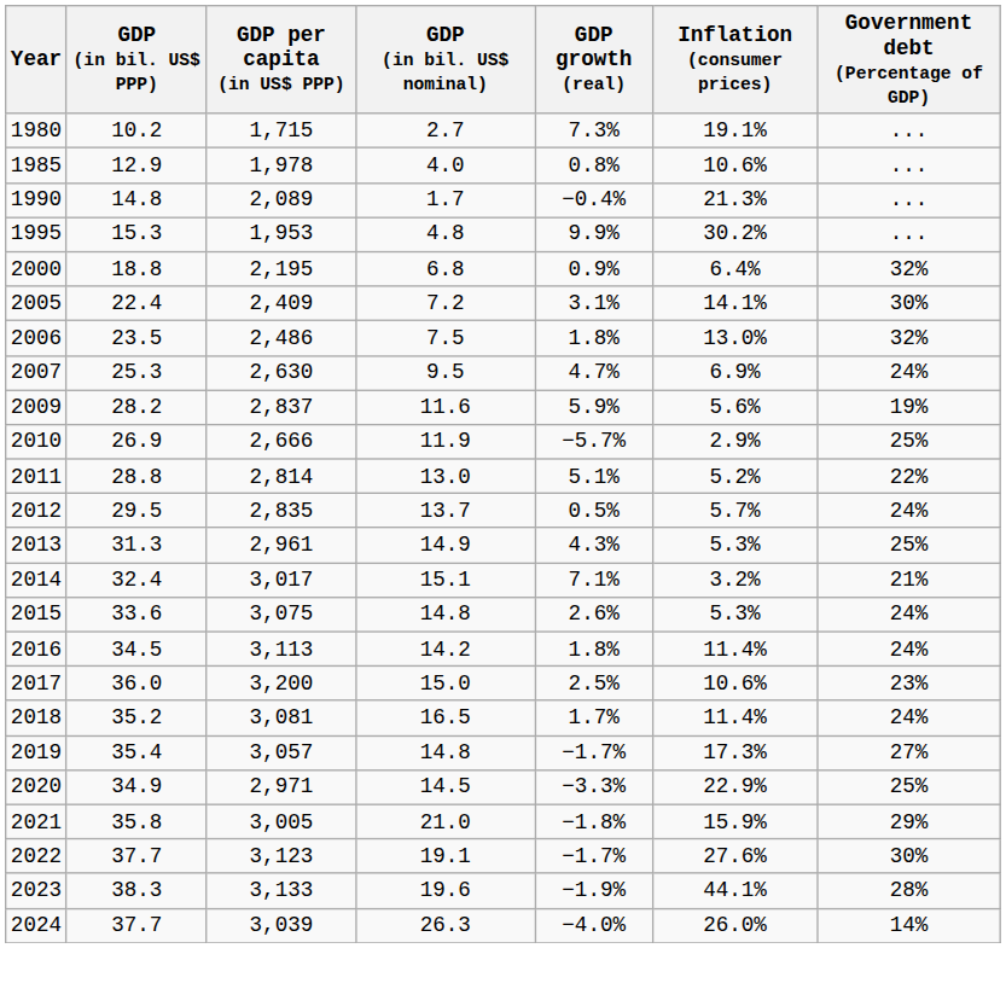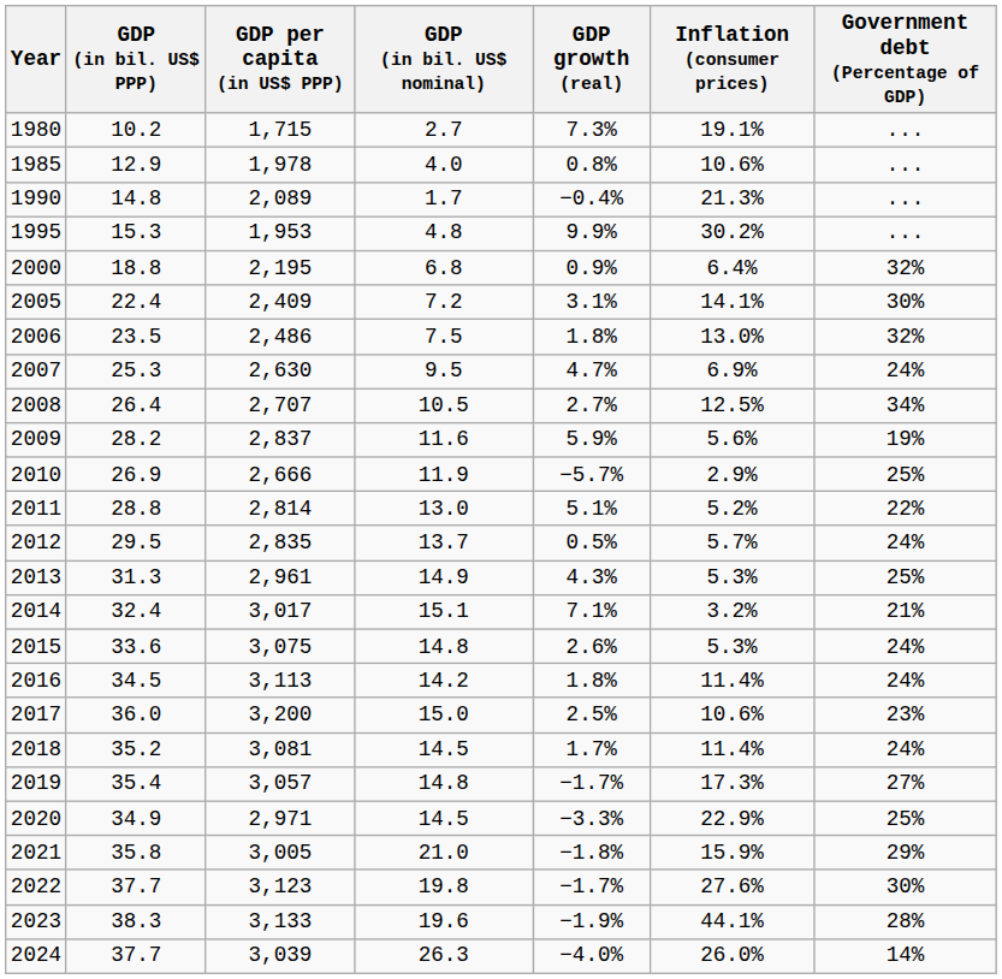+ row: 2008 | 26.4 | 2,707 | 10.5 | 2.7% | 12.5% | 34%
2018 | GDP (in bil. US$ nominal): 16.5 -> 14.5
2022 | GDP (in bil. US$ nominal): 19.1 -> 19.8
